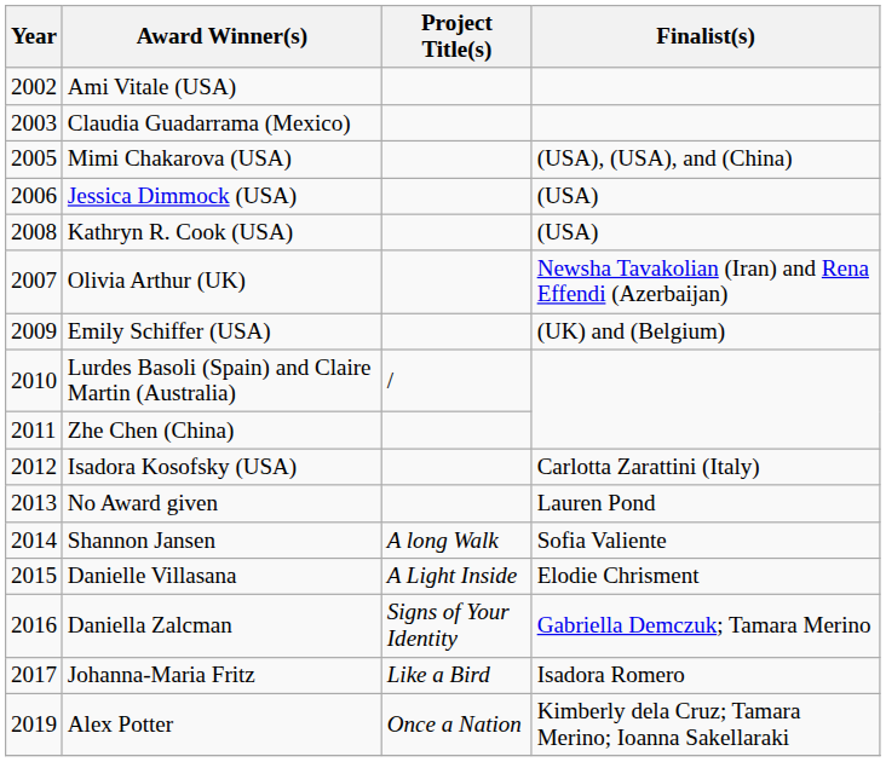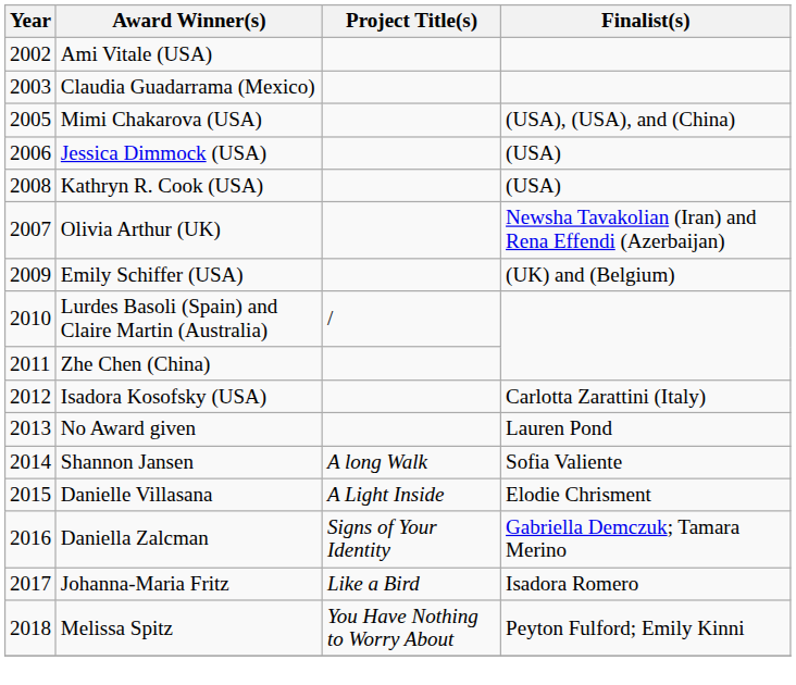+ row: 2018 | Melissa Spitz | You Have Nothing to Worry About | Peyton Fulford; Emily Kinni
- row: 2019 | Alex Potter | Once a Nation | Kimberly dela Cruz; Tamara Merino; Ioanna Sakellaraki
